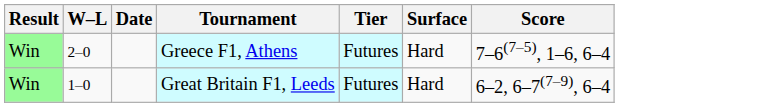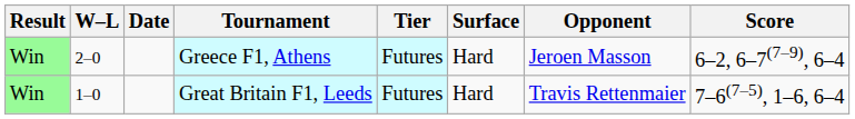+ column: Opponent | Jeroen Masson | Travis Rettenmaier
Greece F1, Athens | Score: 7–6(7–5), 1–6, 6–4 -> 6–2, 6–7(7–9), 6–4
Great Britain F1, Leeds | Score: 6–2, 6–7(7–9), 6–4 -> 7–6(7–5), 1–6, 6–4
